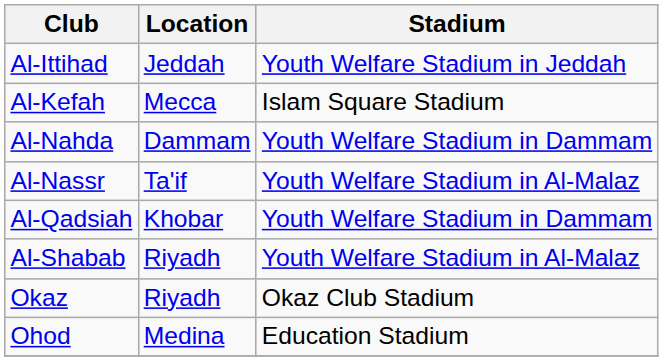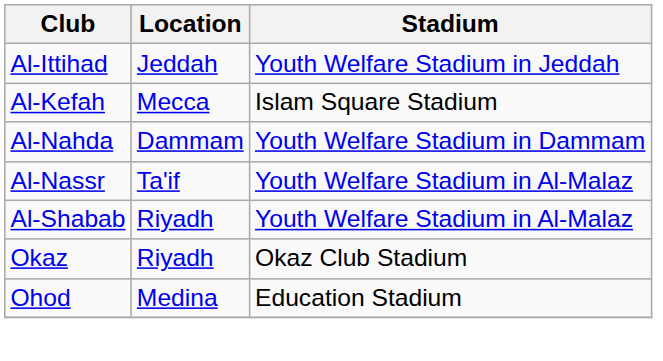- row: Al-Qadsiah | Khobar | Youth Welfare Stadium in Dammam
